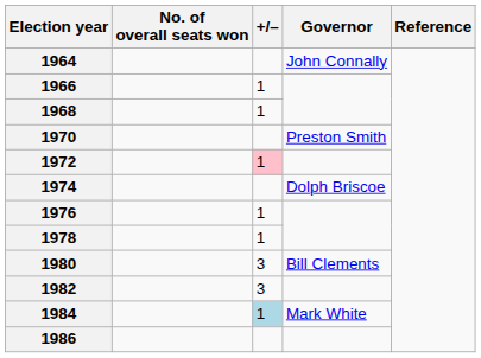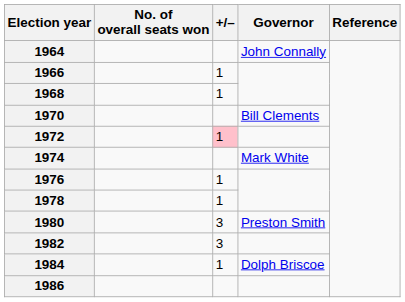1970 | Governor: Preston Smith -> Bill Clements
1974 | Governor: Dolph Briscoe -> Mark White
1980 | Governor: Bill Clements -> Preston Smith
1984 | +/–: lightblue background -> no background
1984 | Governor: Mark White -> Dolph Briscoe
